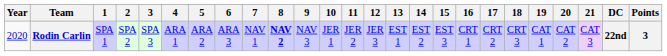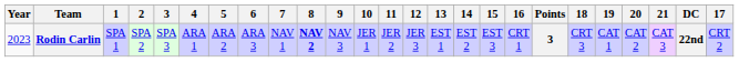columns swapped: 17 <-> Points
Rodin Carlin | Year: 2020 -> 2023
